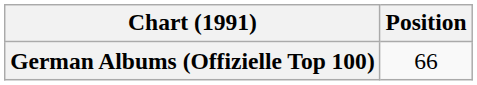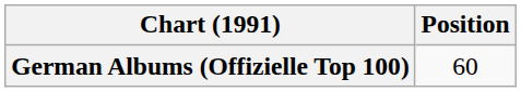German Albums (Offizielle Top 100) | Position: 66 -> 60
